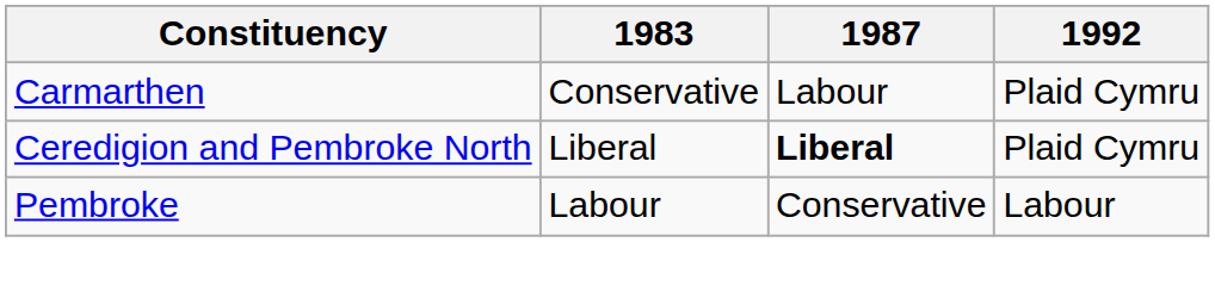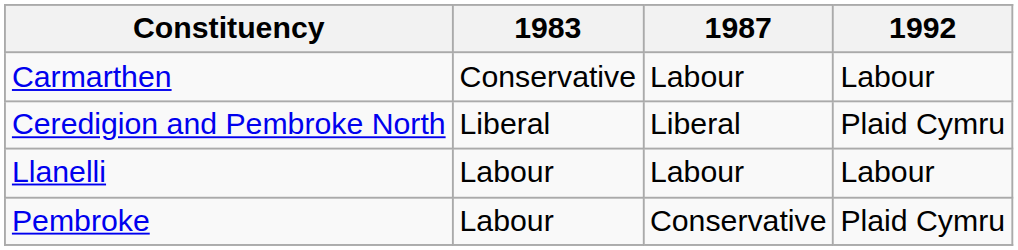Carmarthen | 1992: Plaid Cymru -> Labour
Ceredigion and Pembroke North | 1987: bold -> normal
+ row: Llanelli | Labour | Labour | Labour
Pembroke | 1992: Labour -> Plaid Cymru
